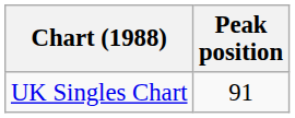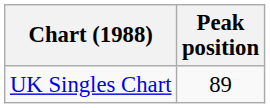UK Singles Chart | Peak position: 91 -> 89
